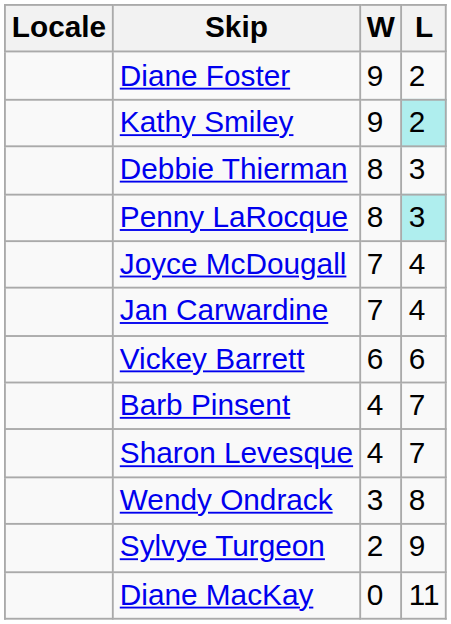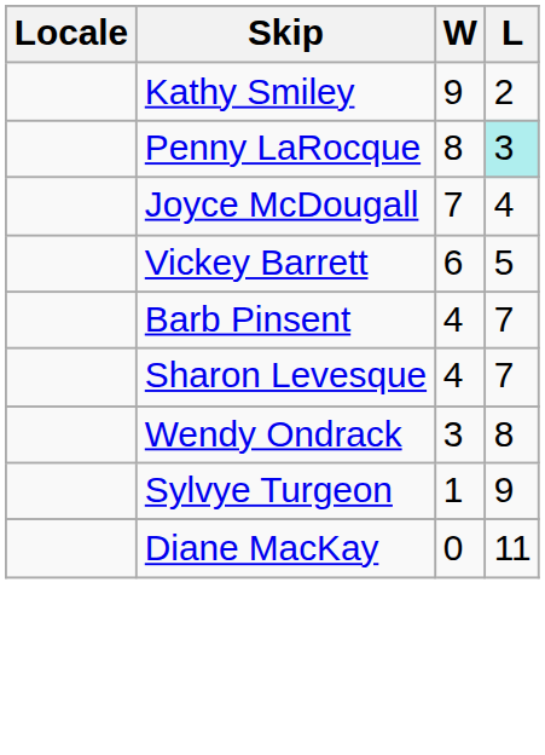- row: Diane Foster | 9 | 2
Kathy Smiley | L: paleturquoise background -> no background
- row: Debbie Thierman | 8 | 3
- row: Jan Carwardine | 7 | 4
Vickey Barrett | L: 6 -> 5
Sylvye Turgeon | W: 2 -> 1
